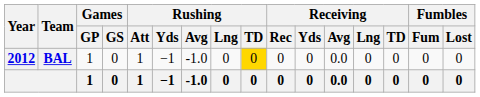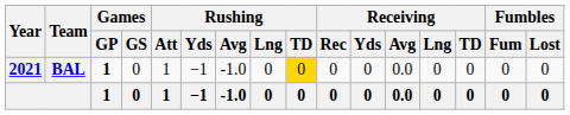BAL | Year: 2012 -> 2021
BAL | Games / GP: normal -> bold
